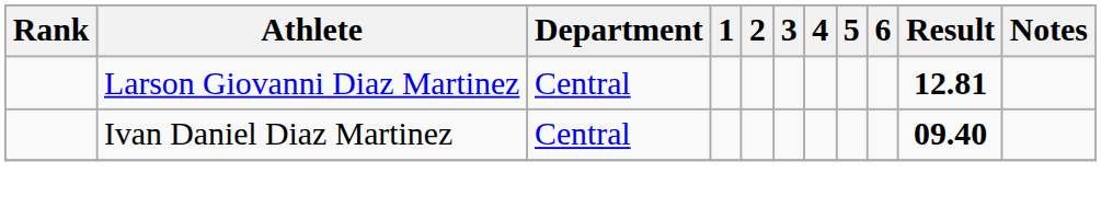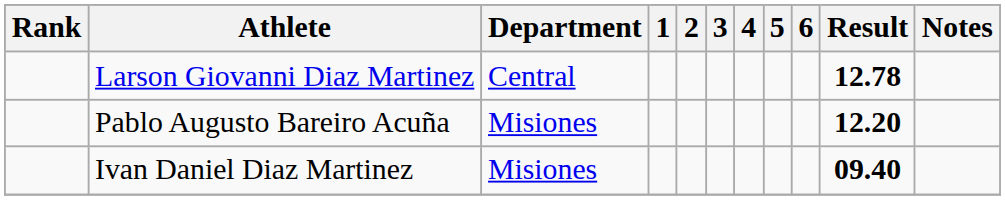Larson Giovanni Diaz Martinez | Result: 12.81 -> 12.78
+ row: Pablo Augusto Bareiro Acuña | Misiones | 12.20
Ivan Daniel Diaz Martinez | Department: Central -> Misiones
